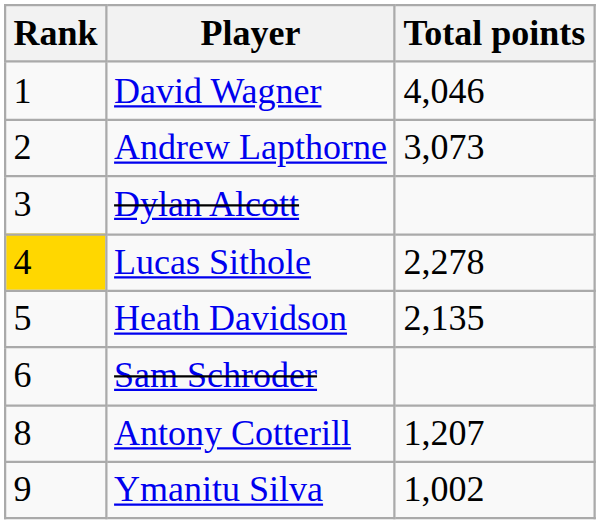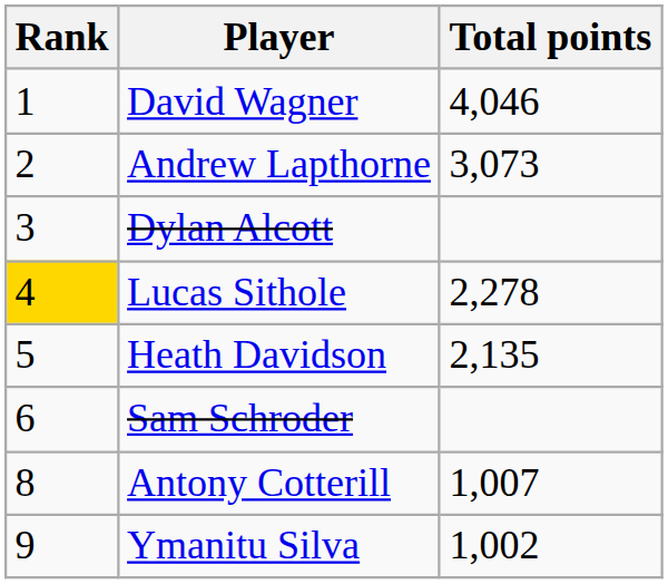Antony Cotterill | Total points: 1,207 -> 1,007
